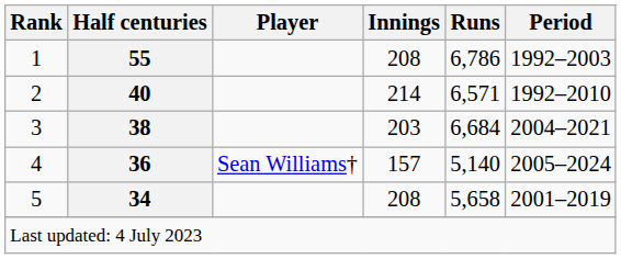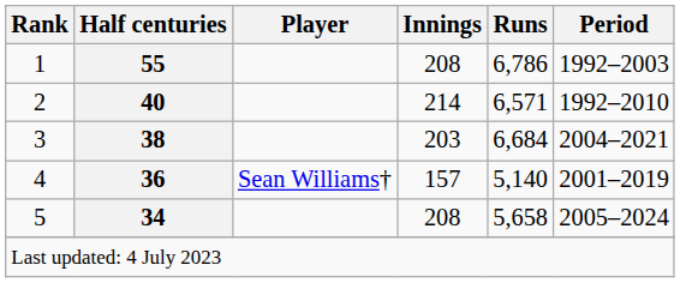4 | Period: 2005–2024 -> 2001–2019
5 | Period: 2001–2019 -> 2005–2024
